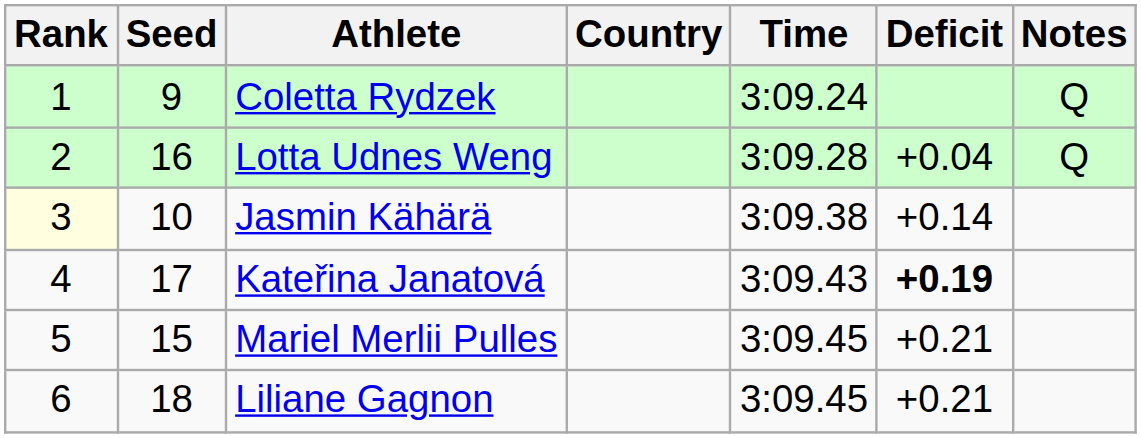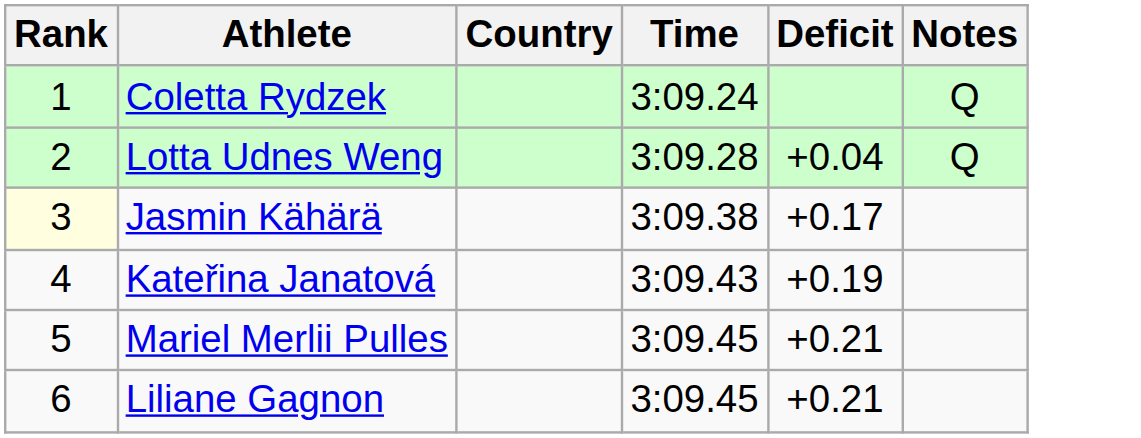- column: Seed | 9 | 16 | 10 | 17 | 15 | 18
Jasmin Kähärä | Deficit: +0.14 -> +0.17
Kateřina Janatová | Deficit: bold -> normal
